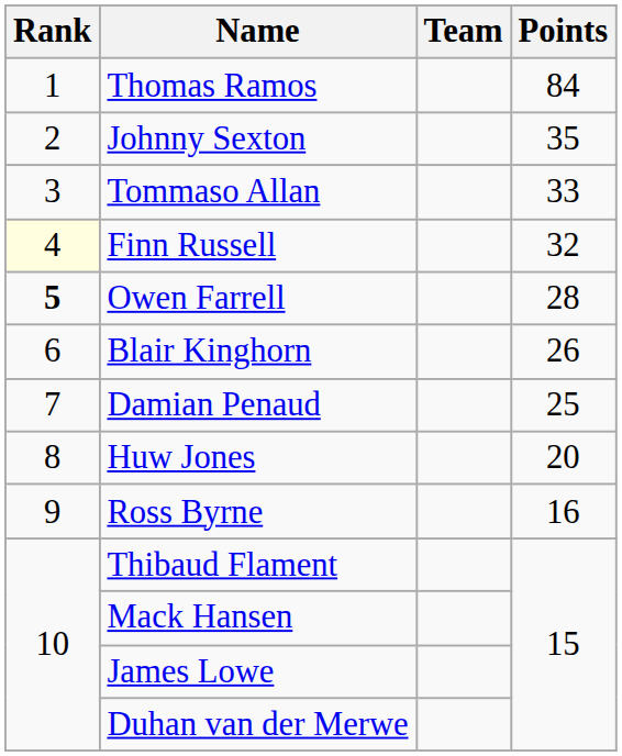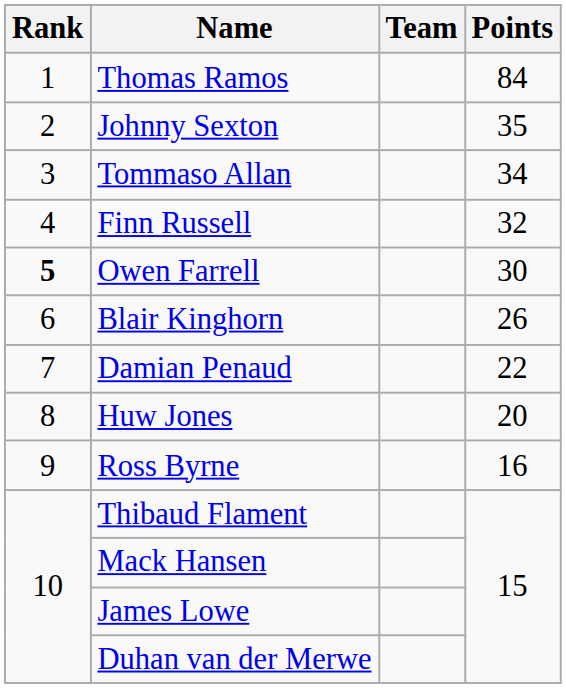Tommaso Allan | Points: 33 -> 34
Finn Russell | Rank: lightyellow background -> no background
Owen Farrell | Points: 28 -> 30
Damian Penaud | Points: 25 -> 22
